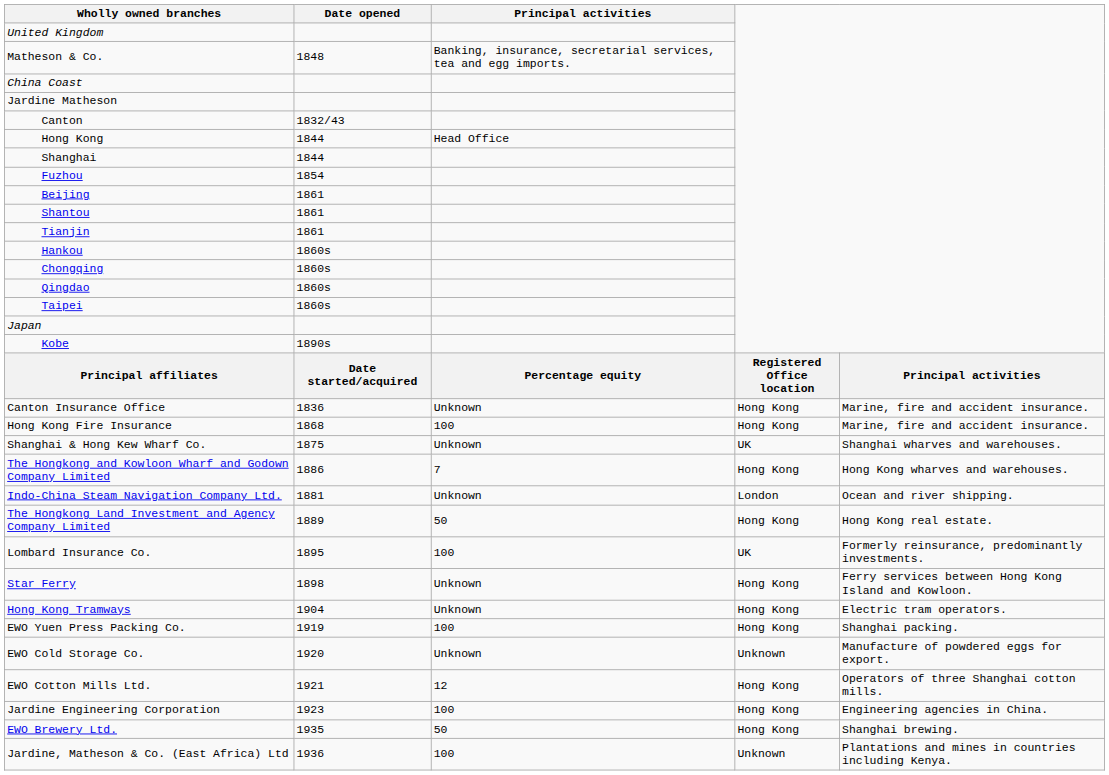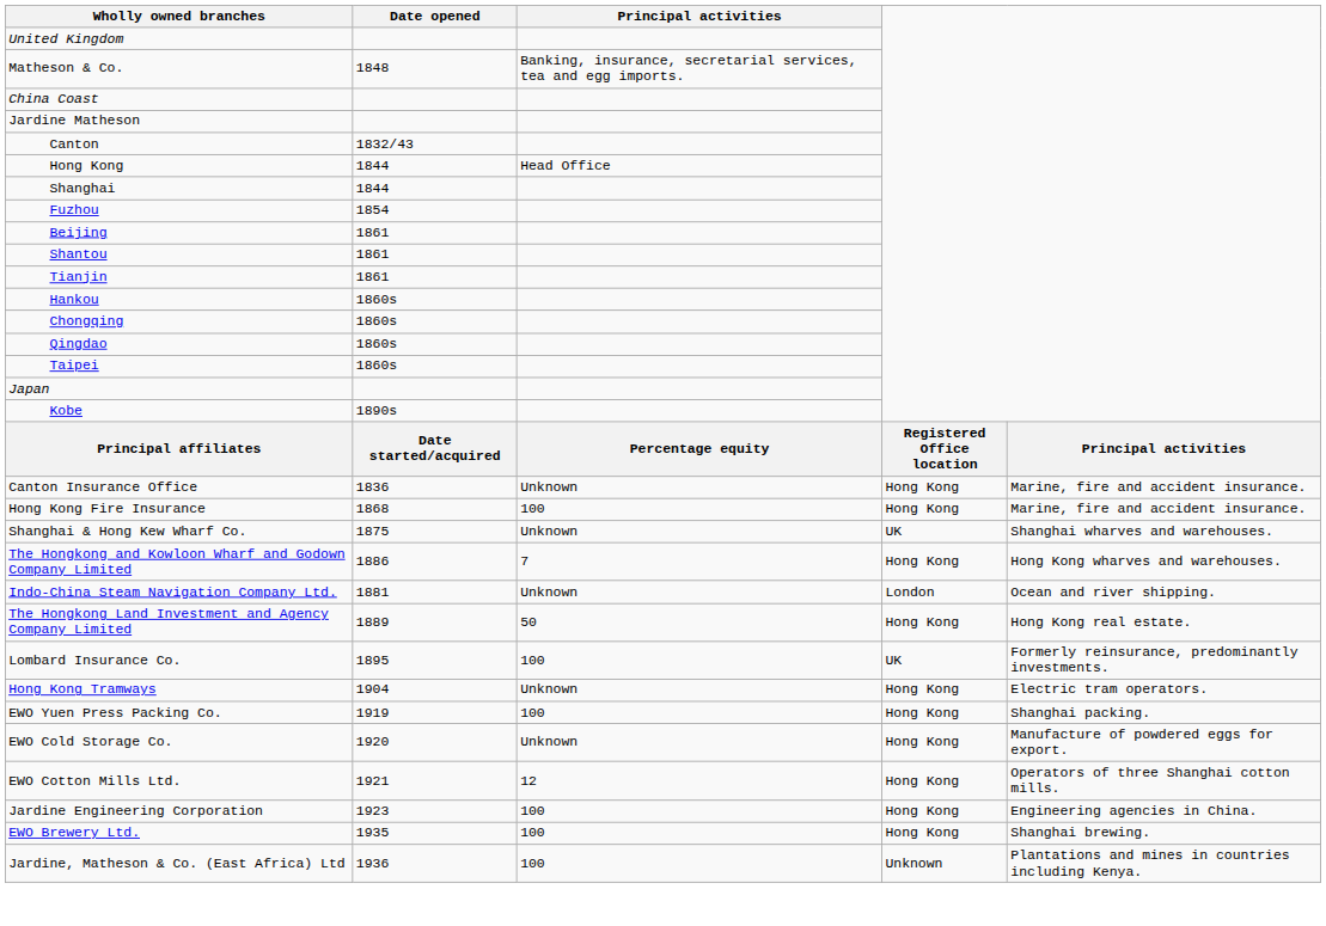- row: Star Ferry | 1898 | Unknown | Hong Kong | Ferry services between Hong Kong Island and Kowloon.
EWO Cold Storage Co. | column 4: Unknown -> Hong Kong
EWO Brewery Ltd. | Principal activities: 50 -> 100
